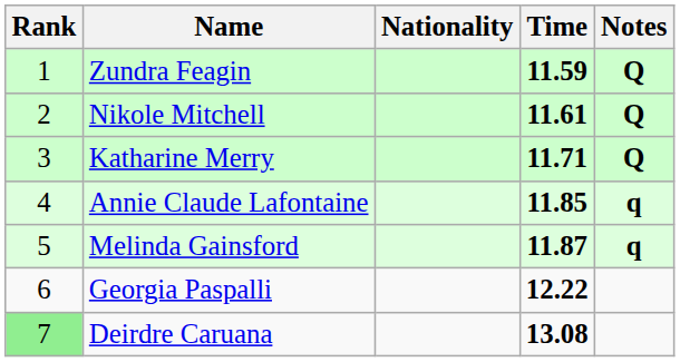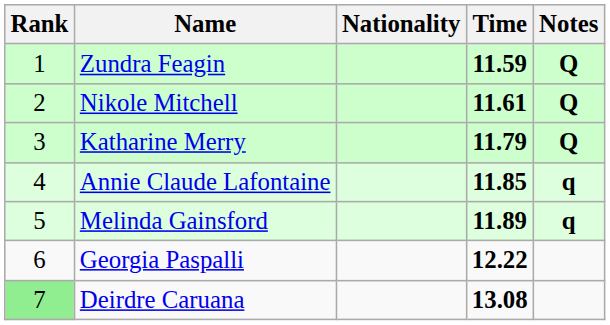Katharine Merry | Time: 11.71 -> 11.79
Melinda Gainsford | Time: 11.87 -> 11.89
